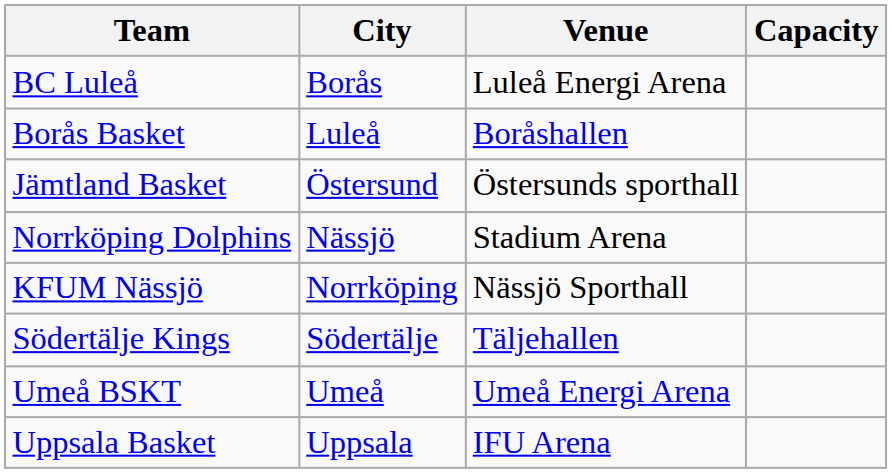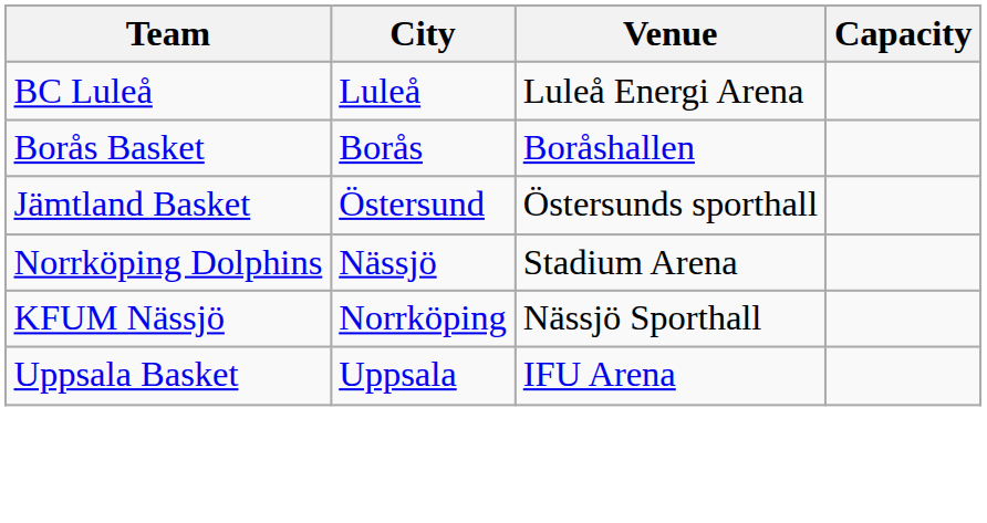BC Luleå | City: Borås -> Luleå
Borås Basket | City: Luleå -> Borås
- row: Södertälje Kings | Södertälje | Täljehallen
- row: Umeå BSKT | Umeå | Umeå Energi Arena
